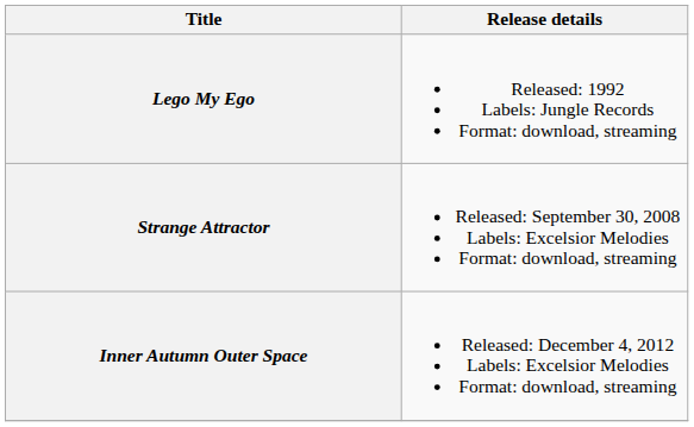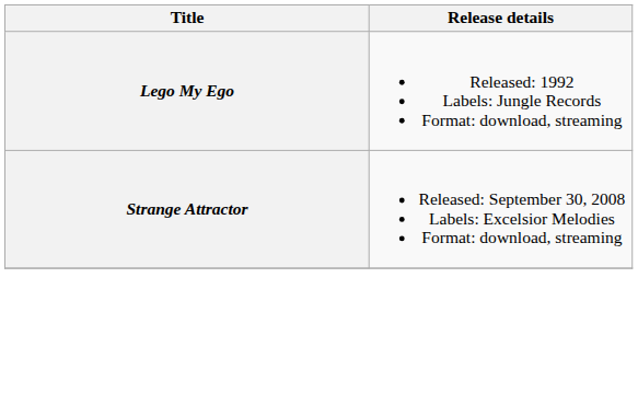- row: Inner Autumn Outer Space | Released: December 4, 2012 Labels: Excelsior Melodies Format: download, streaming
